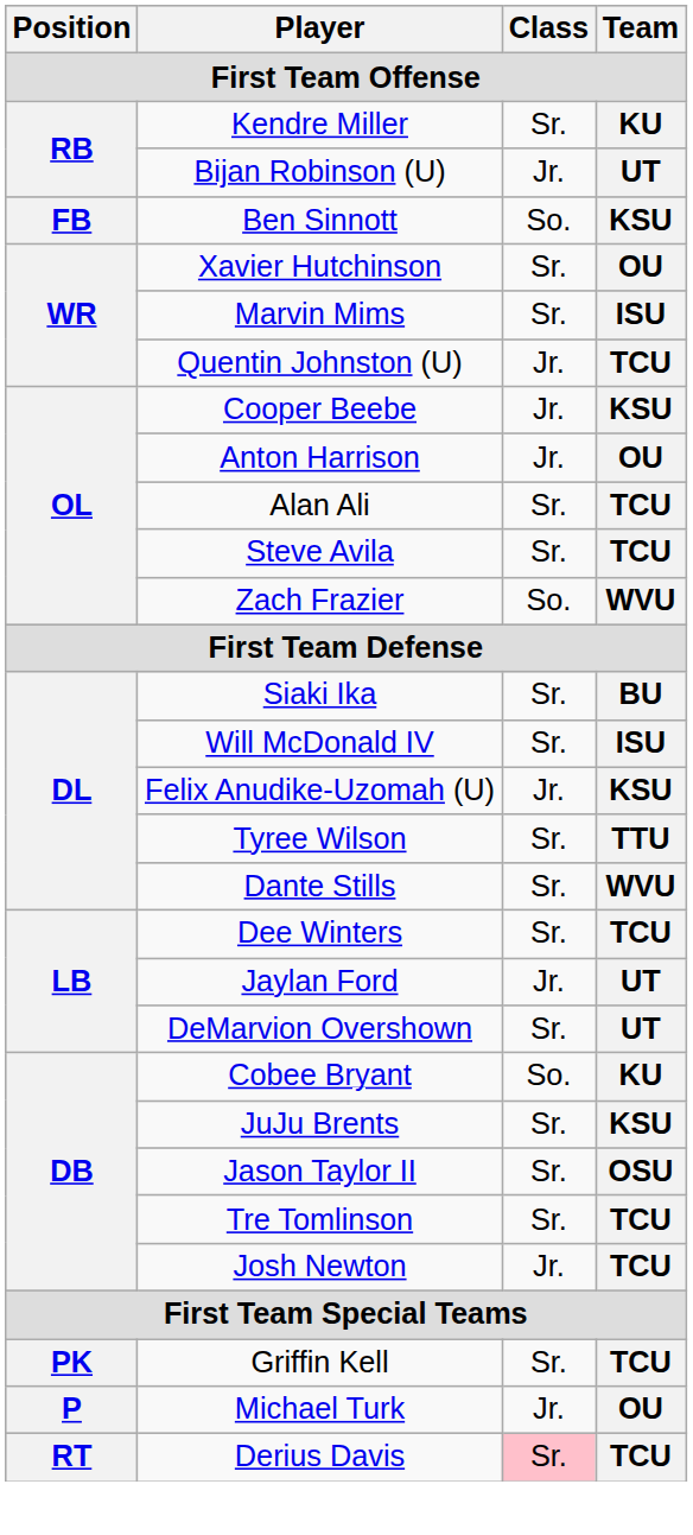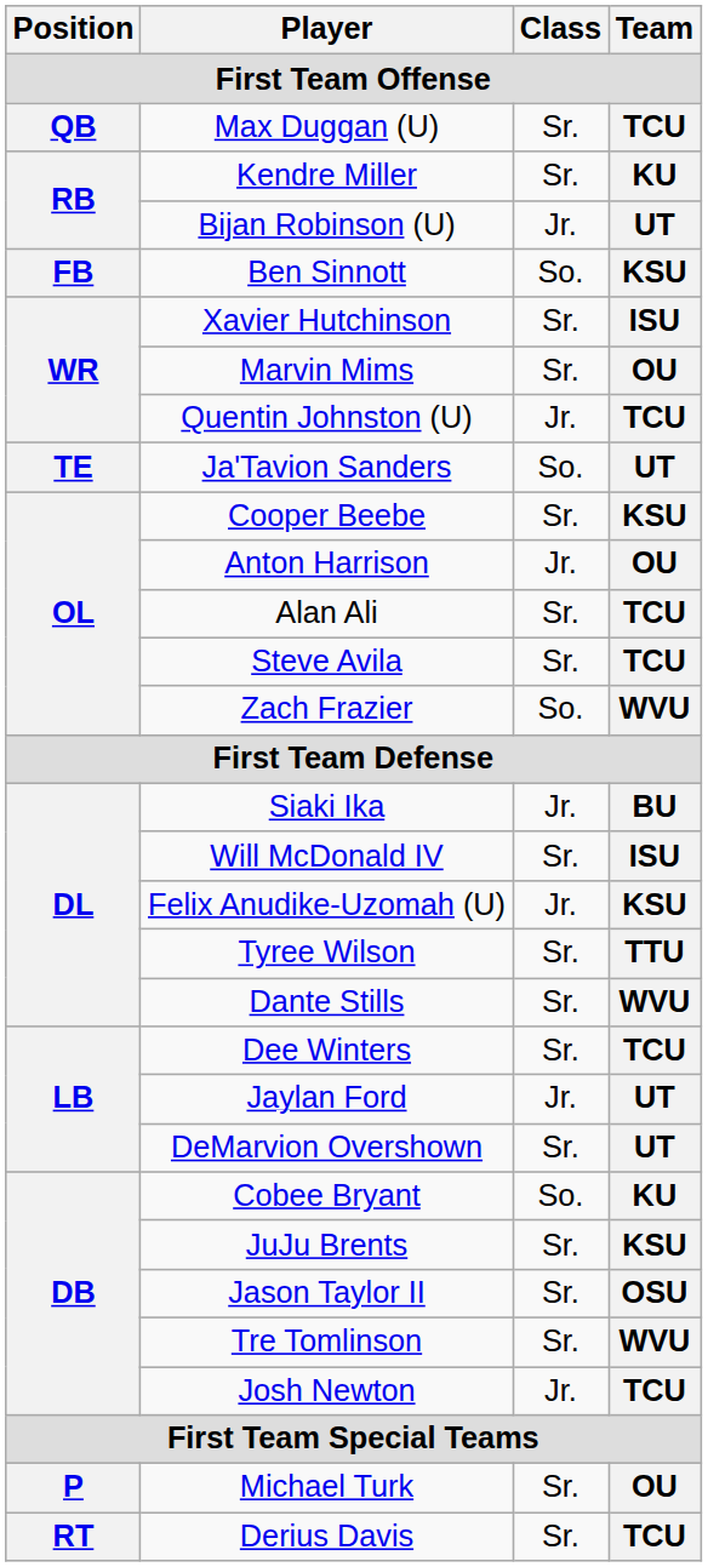+ row: QB | Max Duggan (U) | Sr. | TCU
Xavier Hutchinson | Team: OU -> ISU
Marvin Mims | Team: ISU -> OU
+ row: TE | Ja'Tavion Sanders | So. | UT
Cooper Beebe | Class: Jr. -> Sr.
Siaki Ika | Class: Sr. -> Jr.
Tre Tomlinson | Team: TCU -> WVU
- row: PK | Griffin Kell | Sr. | TCU
Michael Turk | Class: Jr. -> Sr.
Derius Davis | Class: pink background -> no background
